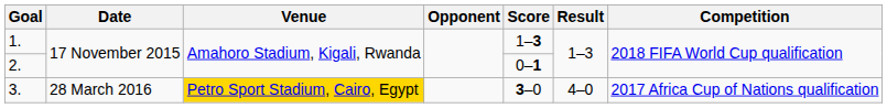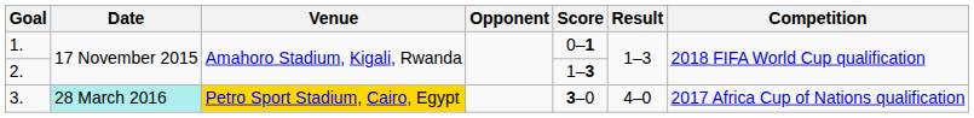1. | Score: 1–3 -> 0–1
2. | Score: 0–1 -> 1–3
3. | Date: no background -> paleturquoise background
